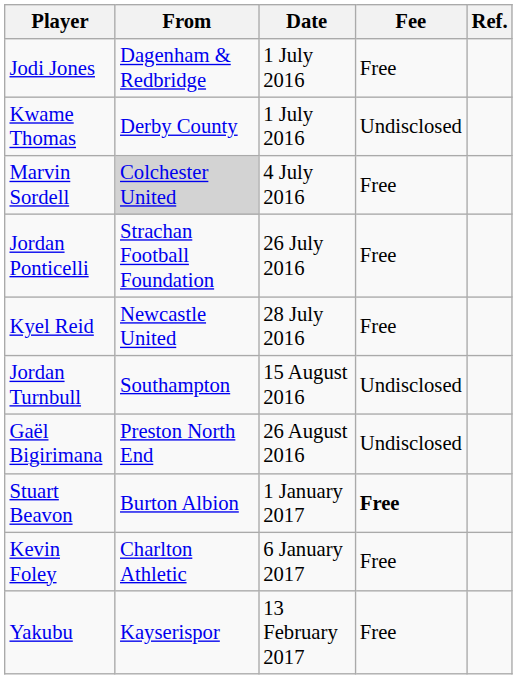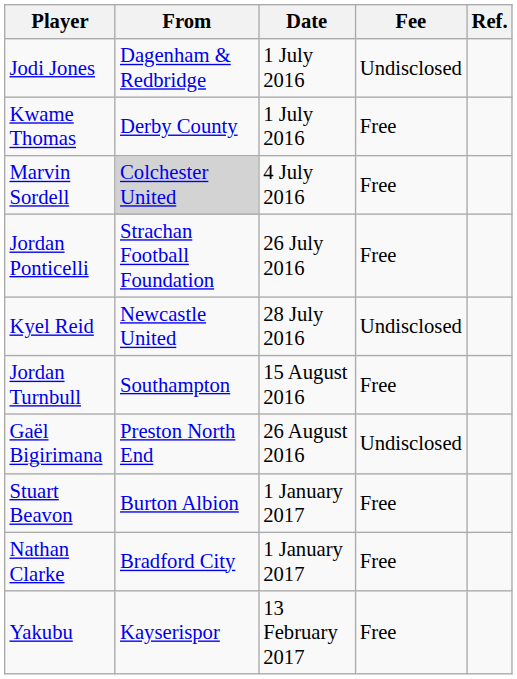Jodi Jones | Fee: Free -> Undisclosed
Kwame Thomas | Fee: Undisclosed -> Free
Kyel Reid | Fee: Free -> Undisclosed
Jordan Turnbull | Fee: Undisclosed -> Free
Stuart Beavon | Fee: bold -> normal
+ row: Nathan Clarke | Bradford City | 1 January 2017 | Free
- row: Kevin Foley | Charlton Athletic | 6 January 2017 | Free
